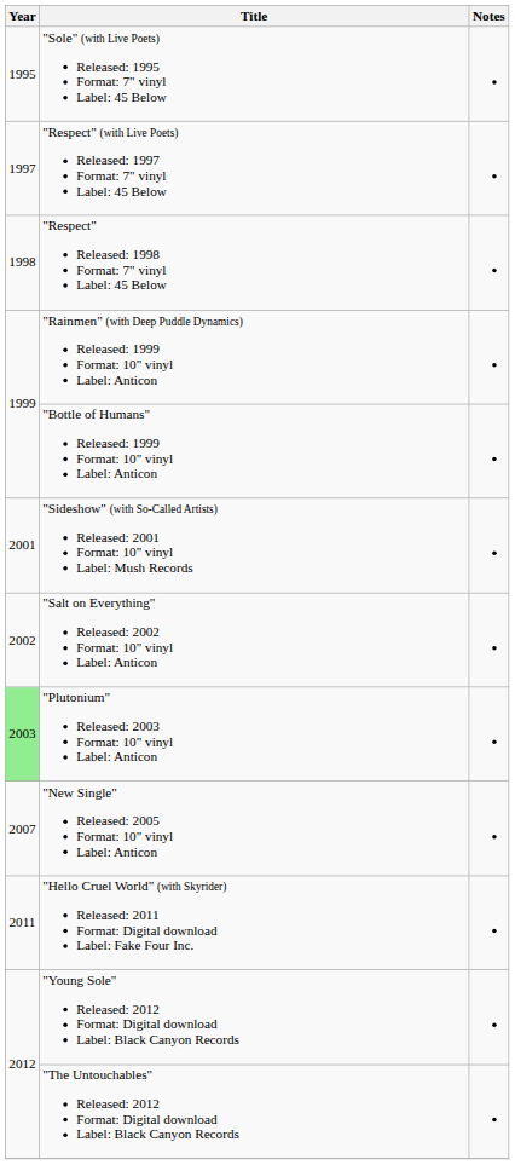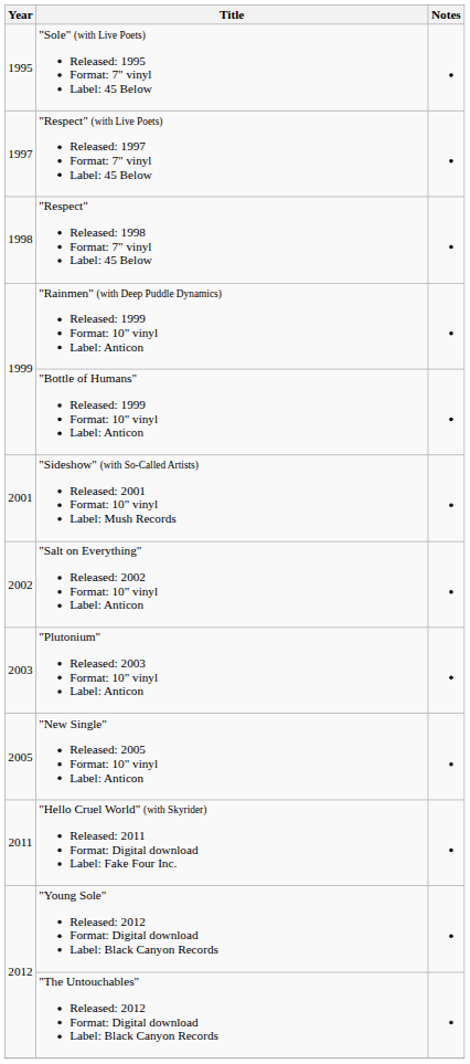"Plutonium" Released: 2003 Format: 10" vinyl Label: Anticon | Year: lightgreen background -> no background
"New Single" Released: 2005 Format: 10" vinyl Label: Anticon | Year: 2007 -> 2005
